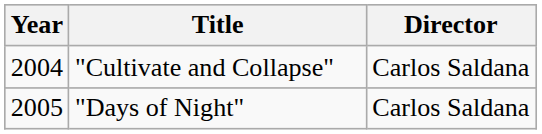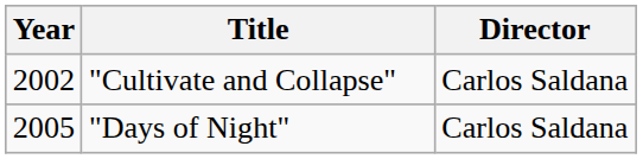"Cultivate and Collapse" | Year: 2004 -> 2002
